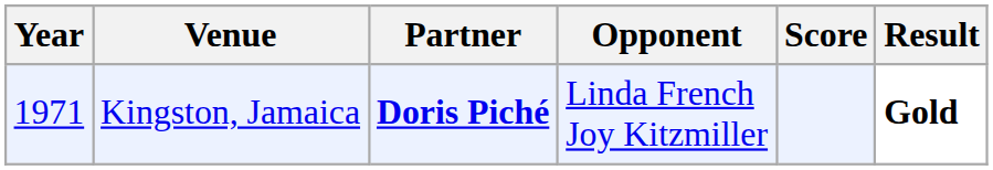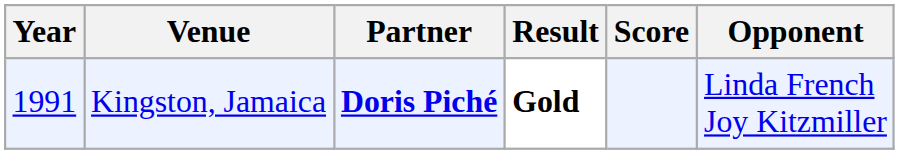columns swapped: Opponent <-> Result
Kingston, Jamaica | Year: 1971 -> 1991
